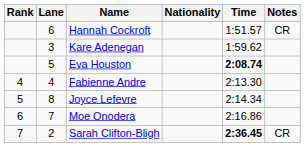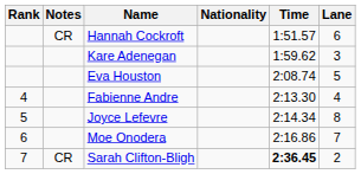columns swapped: Lane <-> Notes
Eva Houston | Time: bold -> normal
